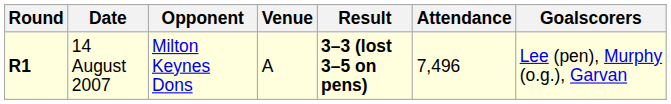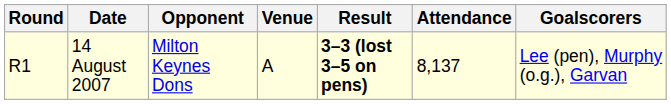14 August 2007 | Round: bold -> normal
14 August 2007 | Attendance: 7,496 -> 8,137
